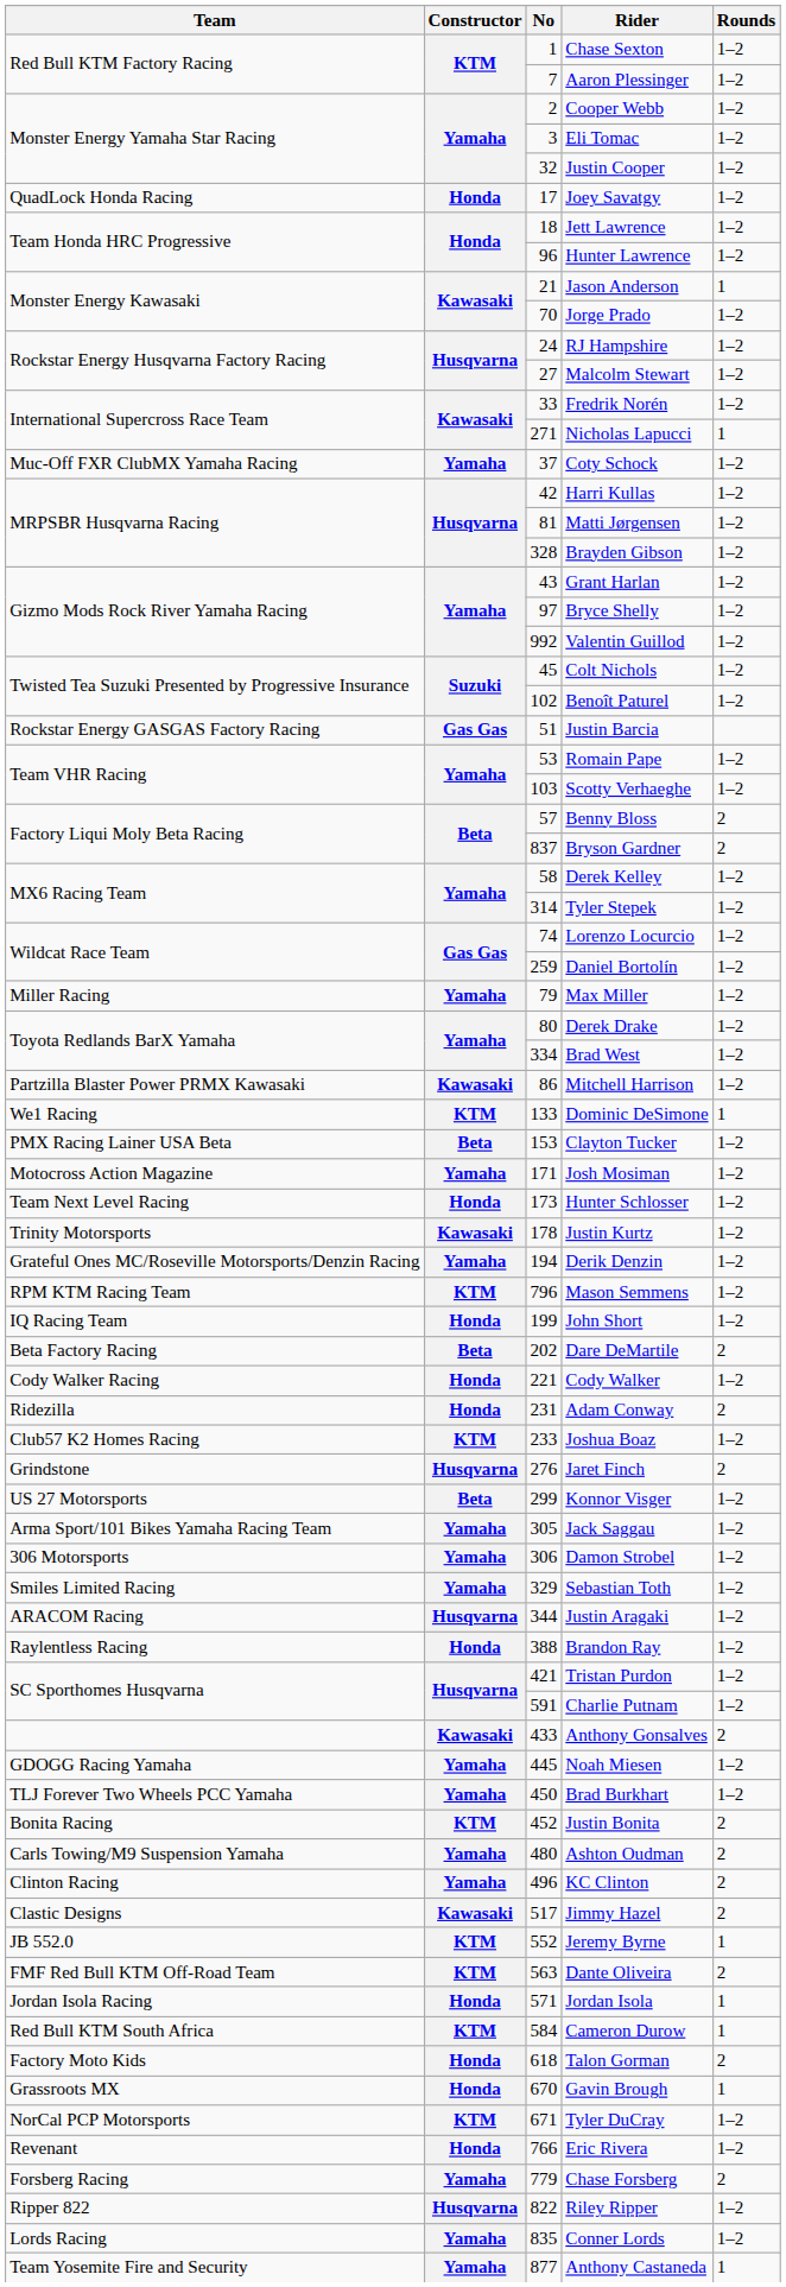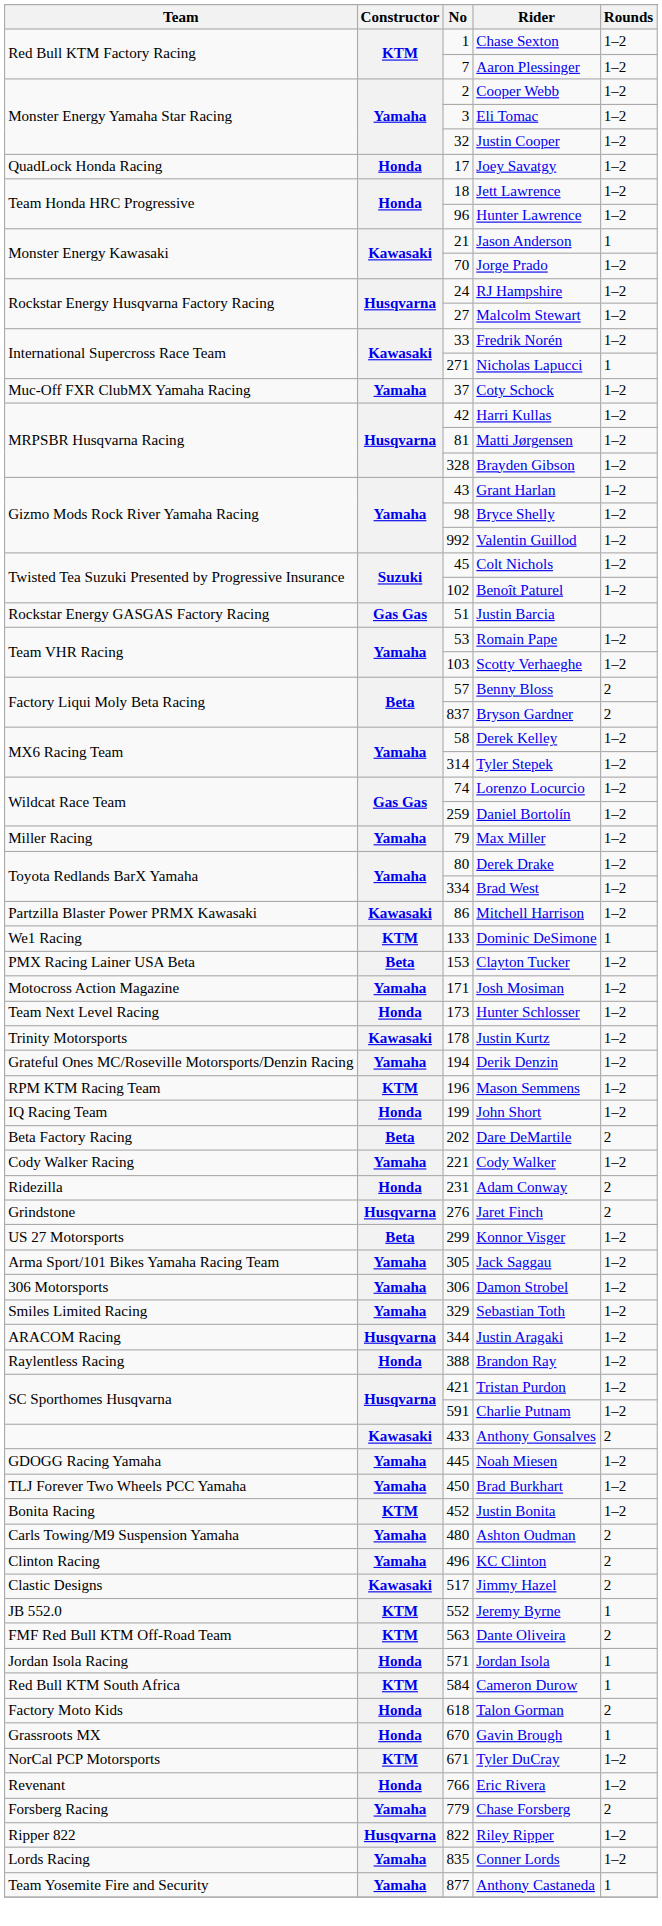Bryce Shelly | No: 97 -> 98
Mason Semmens | No: 796 -> 196
Cody Walker | Constructor: Honda -> Yamaha
- row: Club57 K2 Homes Racing | KTM | 233 | Joshua Boaz | 1–2
Justin Bonita | Rounds: 2 -> 1–2
